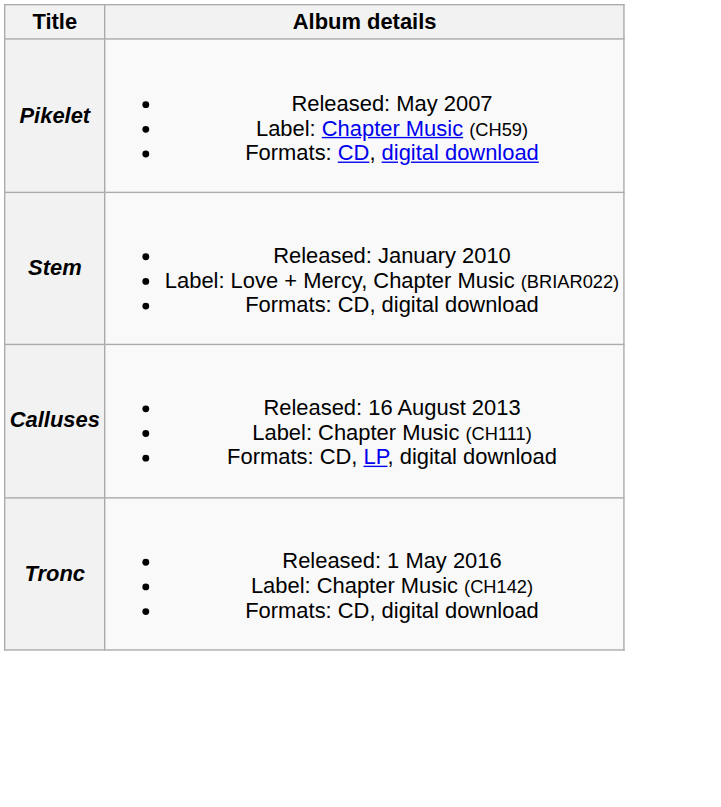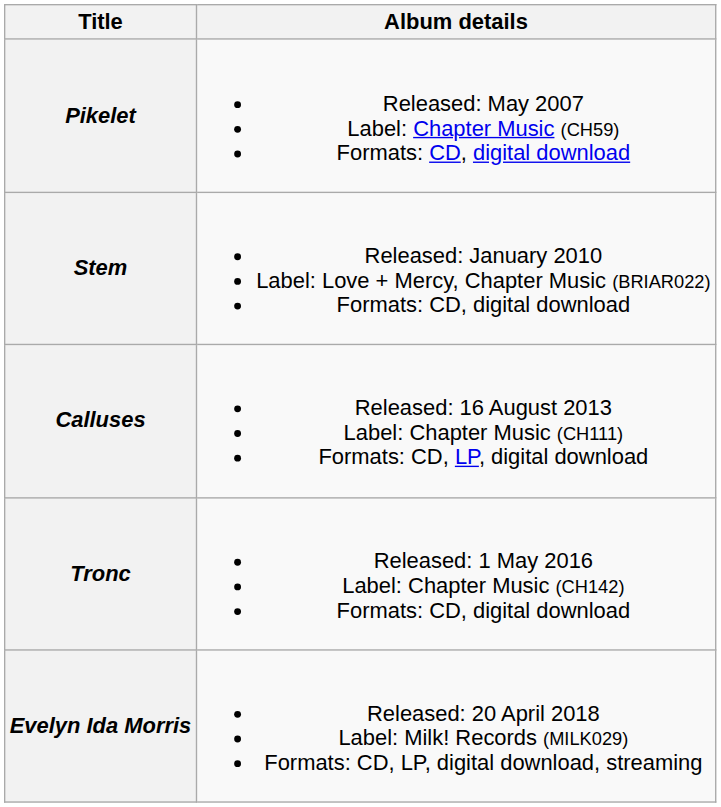+ row: Evelyn Ida Morris | Released: 20 April 2018 Label: Milk! Records (MILK029) Formats: CD, LP, digital download, streaming
